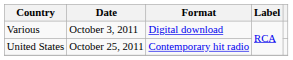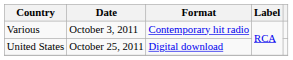Various | Format: Digital download -> Contemporary hit radio
United States | Format: Contemporary hit radio -> Digital download
